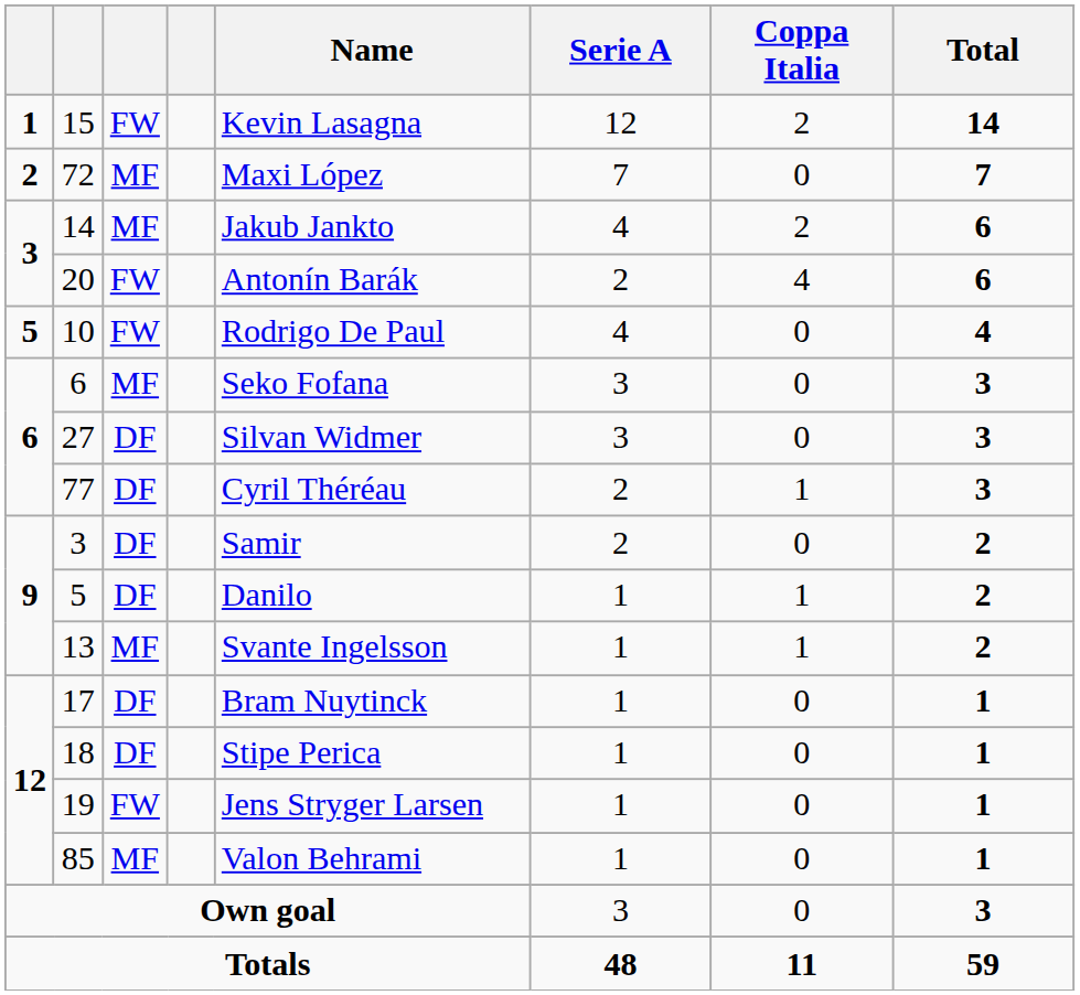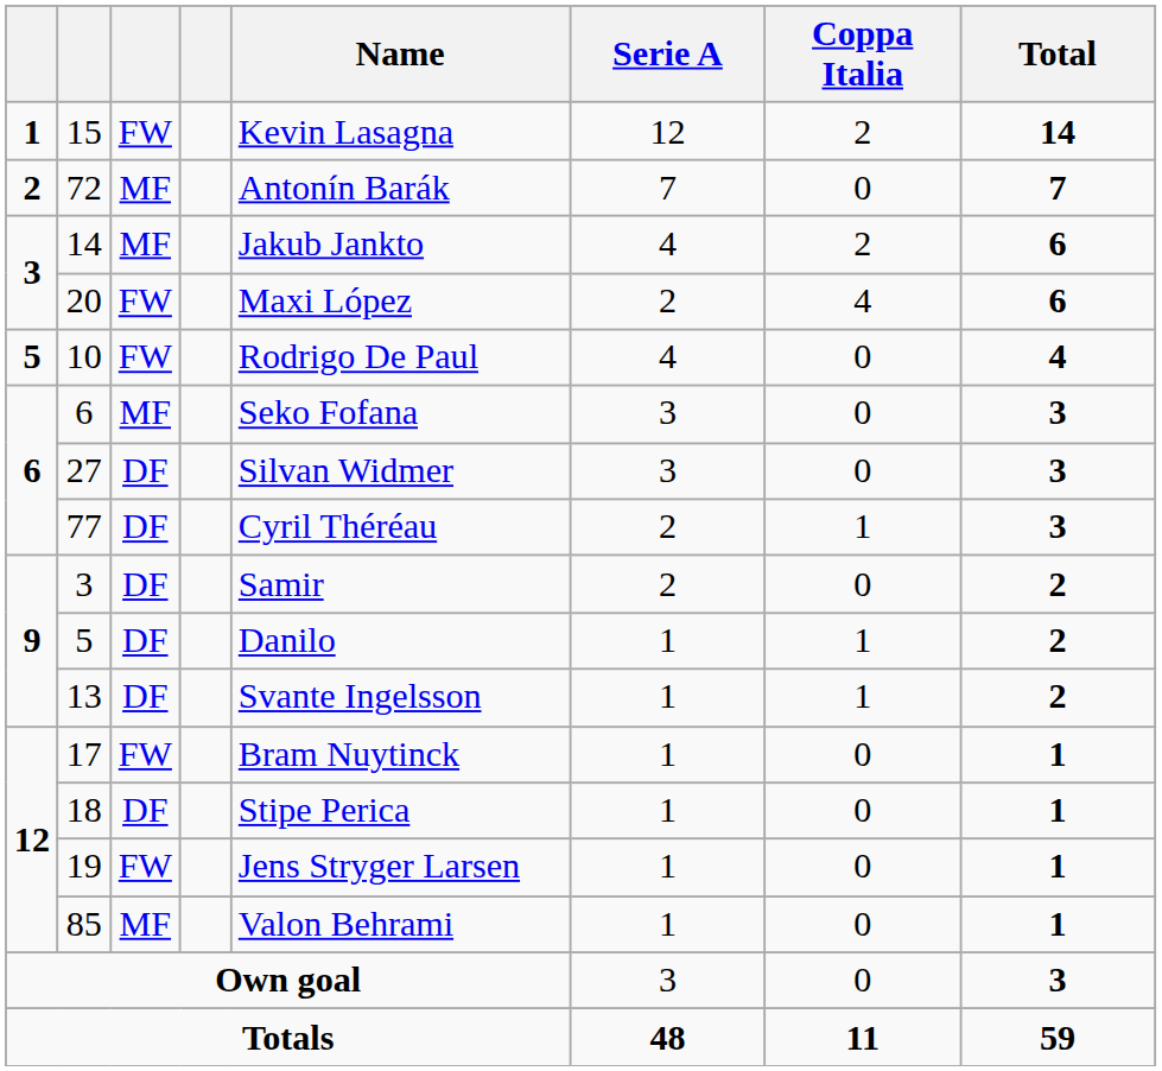72 | Name: Maxi López -> Antonín Barák
20 | Name: Antonín Barák -> Maxi López
13 | column 3: MF -> DF
17 | column 3: DF -> FW
